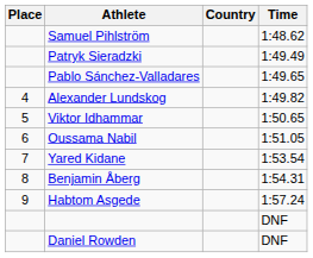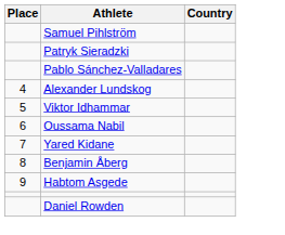- column: Time | 1:48.62 | 1:49.49 | 1:49.65 | 1:49.82 | 1:50.65 | 1:51.05 | 1:53.54 | 1:54.31 | 1:57.24 | DNF | DNF
